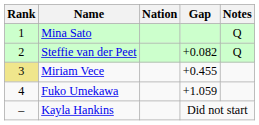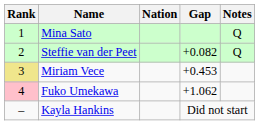Miriam Vece | Gap: +0.455 -> +0.453
Fuko Umekawa | Rank: no background -> pink background
Fuko Umekawa | Gap: +1.059 -> +1.062
